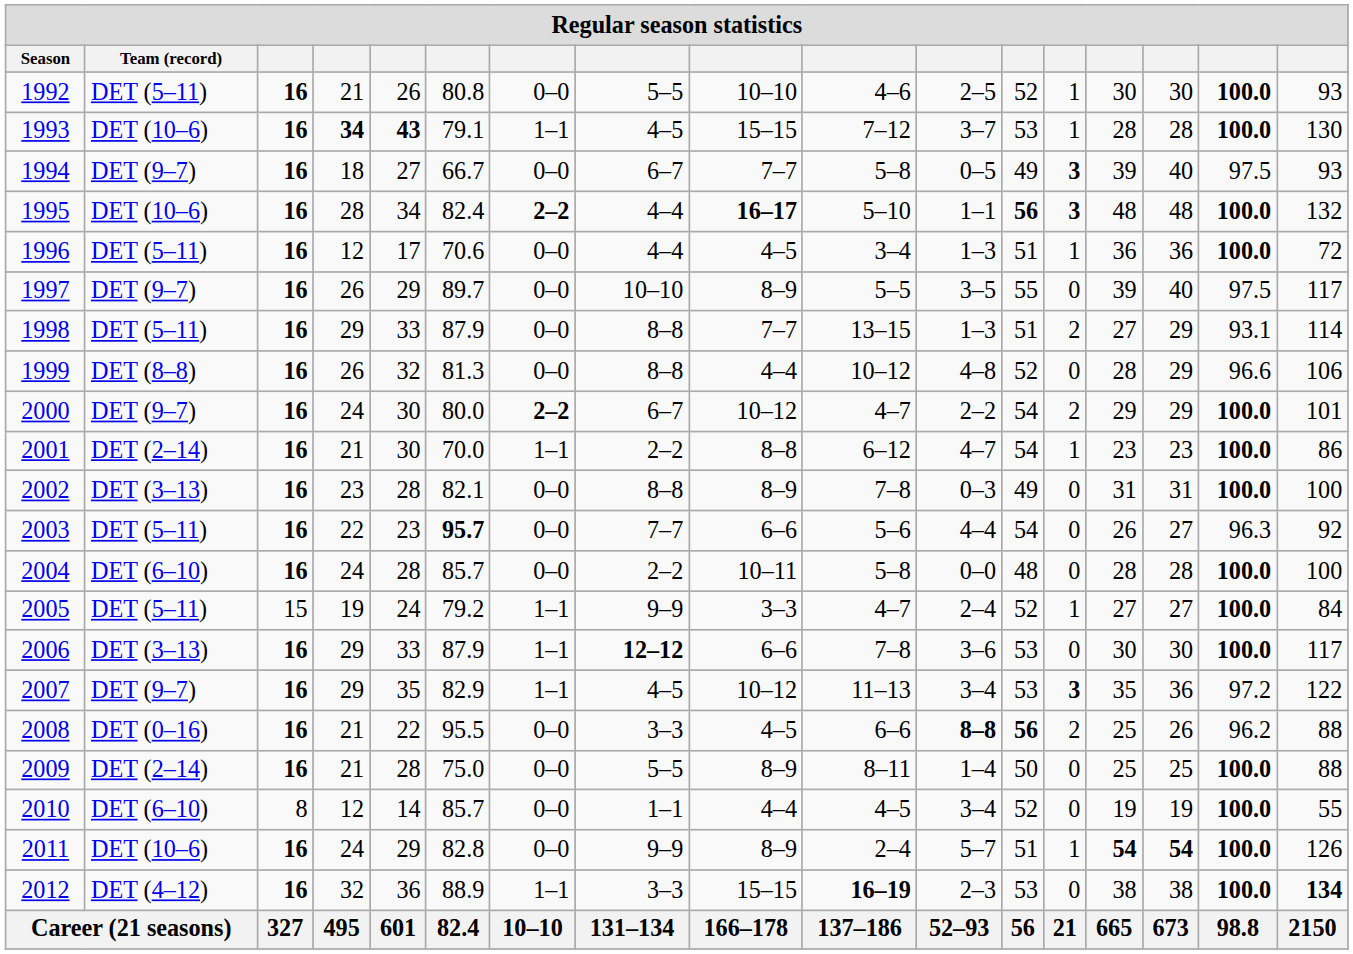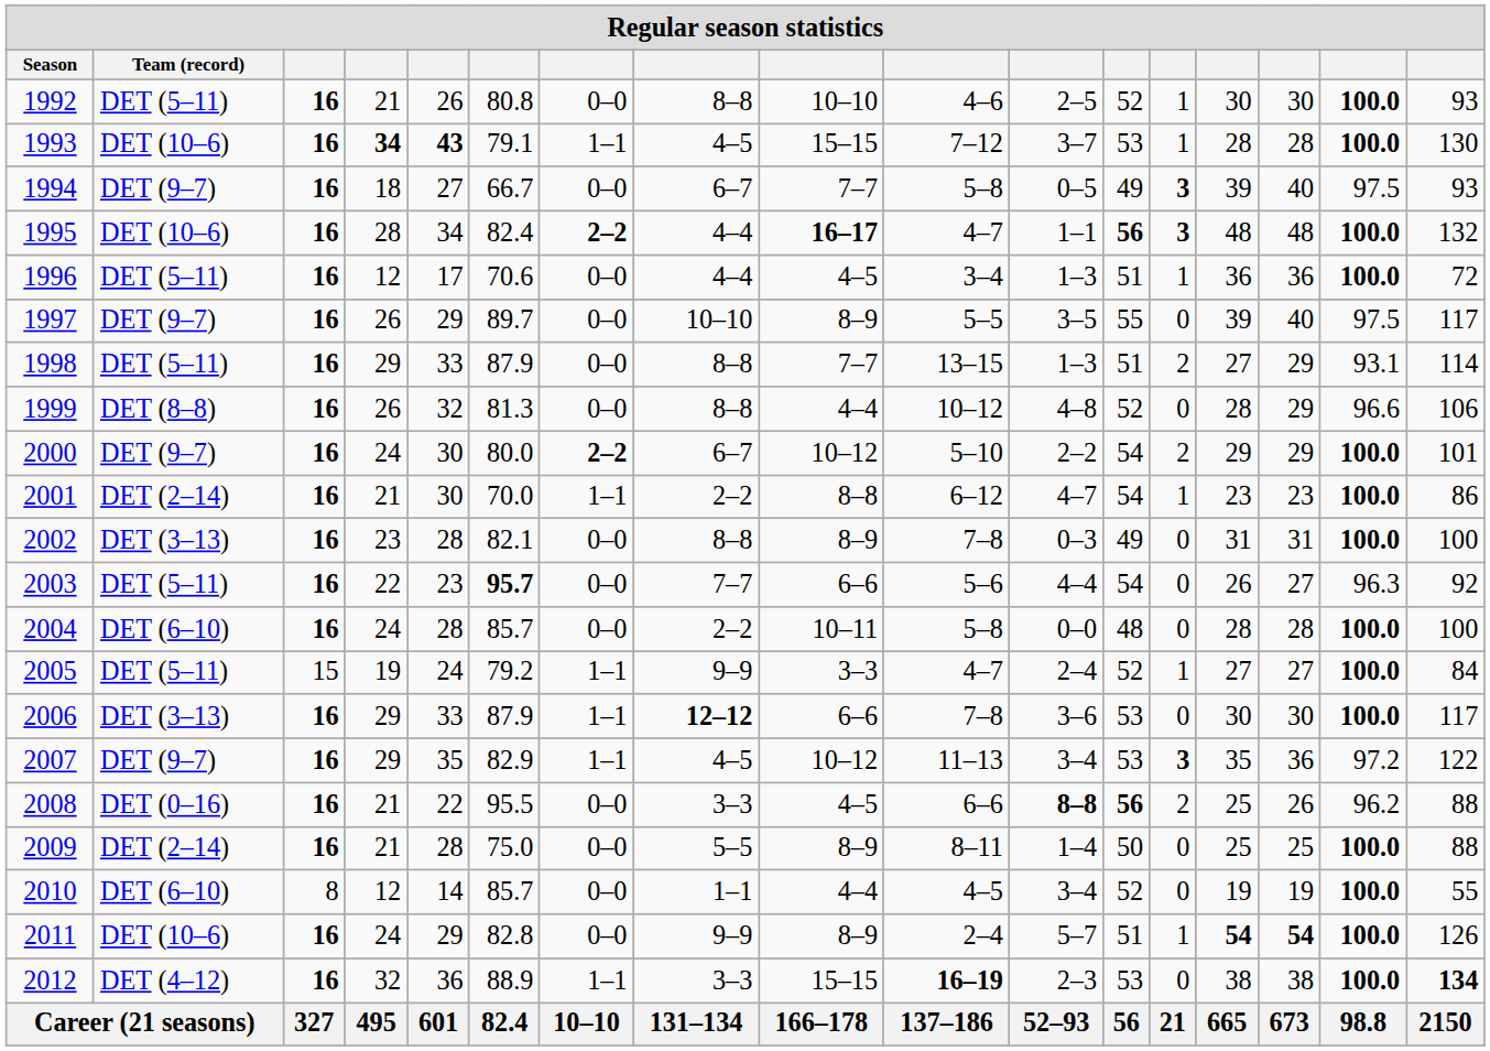1992 | column 8: 5–5 -> 8–8
1995 | column 10: 5–10 -> 4–7
2000 | column 10: 4–7 -> 5–10
